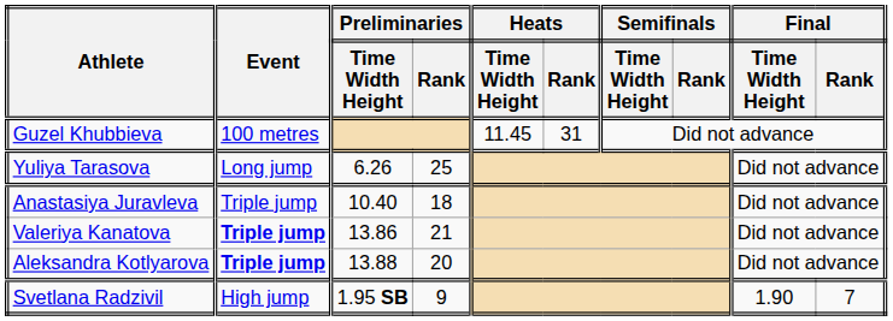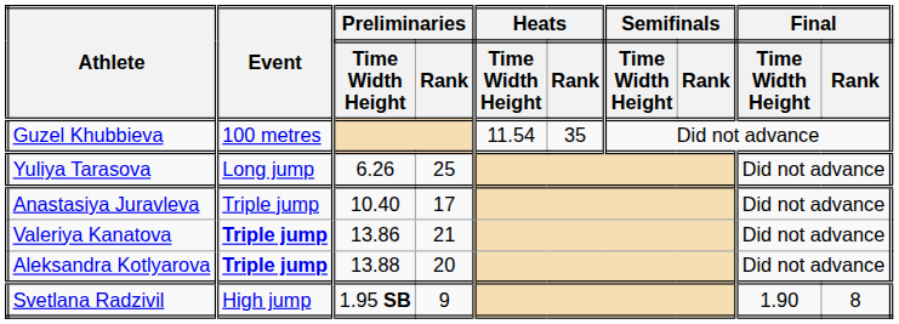Guzel Khubbieva | Heats / Time Width Height: 11.45 -> 11.54
Guzel Khubbieva | Heats / Rank: 31 -> 35
Anastasiya Juravleva | Preliminaries / Rank: 18 -> 17
Svetlana Radzivil | Final / Rank: 7 -> 8
